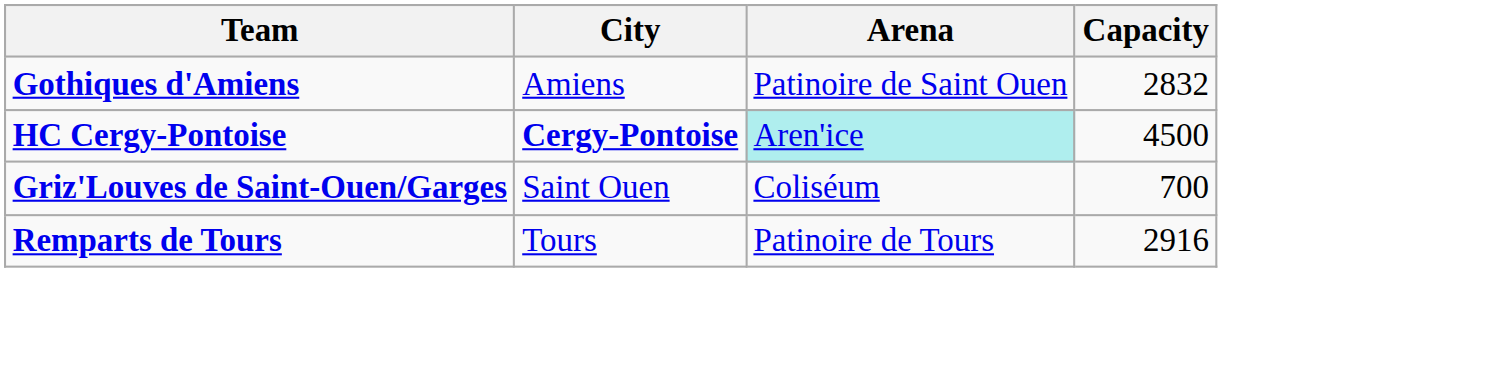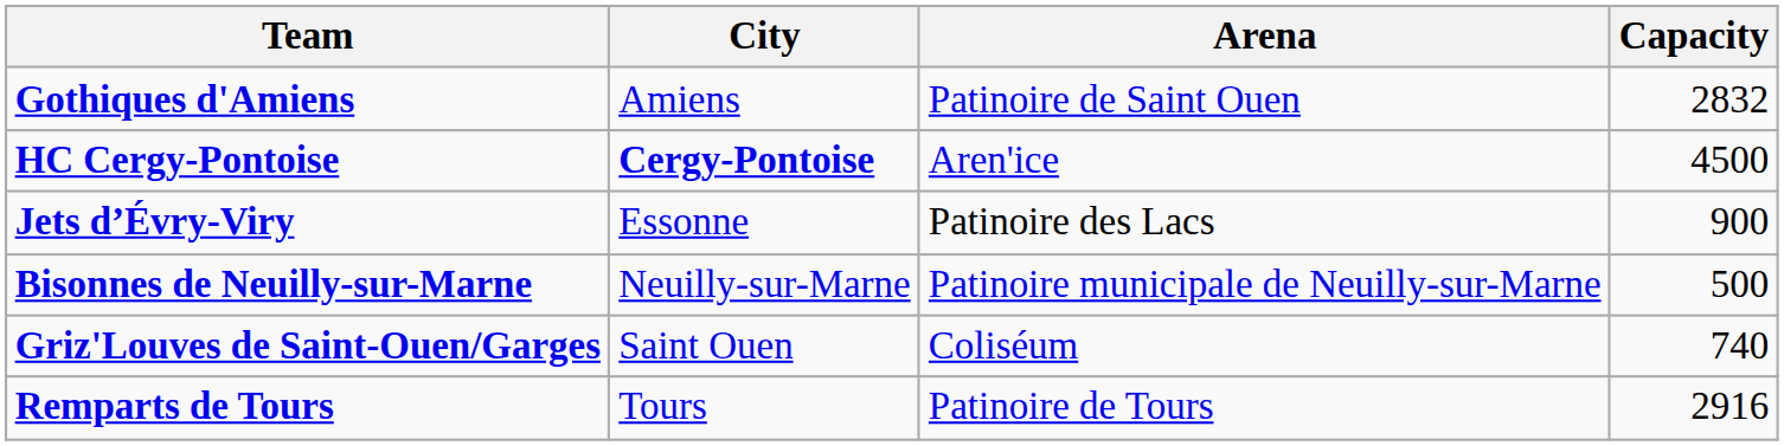HC Cergy-Pontoise | Arena: paleturquoise background -> no background
+ row: Jets d’Évry-Viry | Essonne | Patinoire des Lacs | 900
+ row: Bisonnes de Neuilly-sur-Marne | Neuilly-sur-Marne | Patinoire municipale de Neuilly-sur-Marne | 500
Griz'Louves de Saint-Ouen/Garges | Capacity: 700 -> 740
